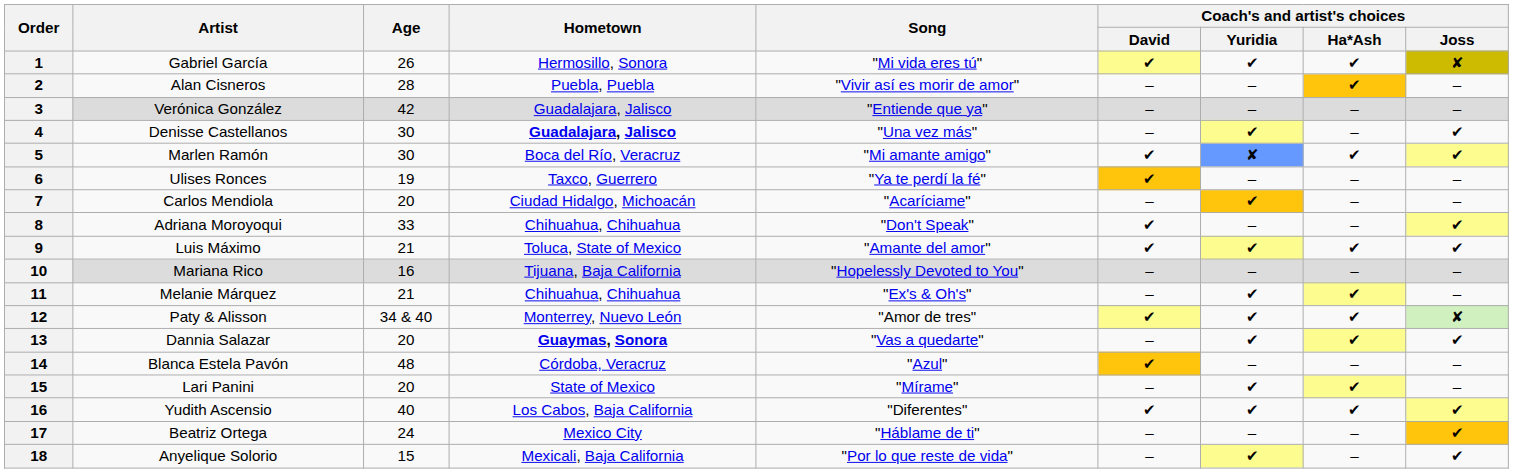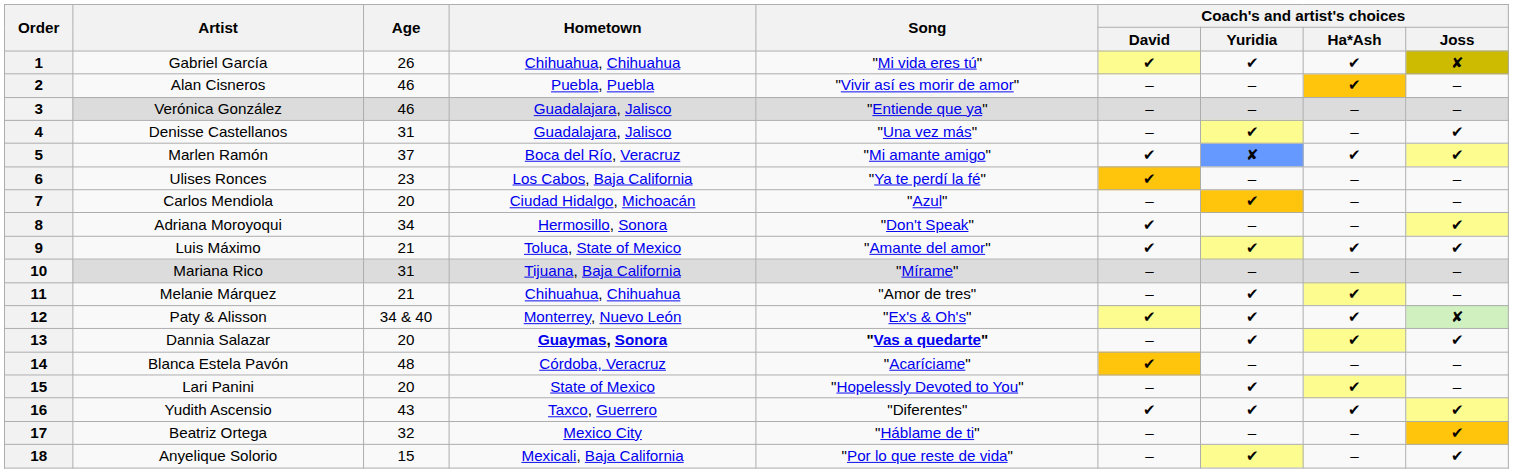Gabriel García | Hometown: Hermosillo, Sonora -> Chihuahua, Chihuahua
Alan Cisneros | Age: 28 -> 46
Verónica González | Age: 42 -> 46
Denisse Castellanos | Age: 30 -> 31
Denisse Castellanos | Hometown: bold -> normal
Marlen Ramón | Age: 30 -> 37
Ulises Ronces | Age: 19 -> 23
Ulises Ronces | Hometown: Taxco, Guerrero -> Los Cabos, Baja California
Carlos Mendiola | Song: "Acaríciame" -> "Azul"
Adriana Moroyoqui | Age: 33 -> 34
Adriana Moroyoqui | Hometown: Chihuahua, Chihuahua -> Hermosillo, Sonora
Mariana Rico | Age: 16 -> 31
Mariana Rico | Song: "Hopelessly Devoted to You" -> "Mírame"
Melanie Márquez | Song: "Ex's & Oh's" -> "Amor de tres"
Paty & Alisson | Song: "Amor de tres" -> "Ex's & Oh's"
Dannia Salazar | Song: normal -> bold
Blanca Estela Pavón | Song: "Azul" -> "Acaríciame"
Lari Panini | Song: "Mírame" -> "Hopelessly Devoted to You"
Yudith Ascensio | Age: 40 -> 43
Yudith Ascensio | Hometown: Los Cabos, Baja California -> Taxco, Guerrero
Beatriz Ortega | Age: 24 -> 32
